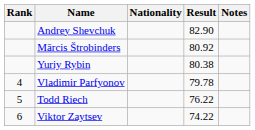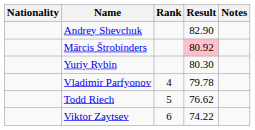columns swapped: Rank <-> Nationality
Mārcis Štrobinders | Result: no background -> pink background
Yuriy Rybin | Result: 80.38 -> 80.30
Todd Riech | Result: 76.22 -> 76.62
